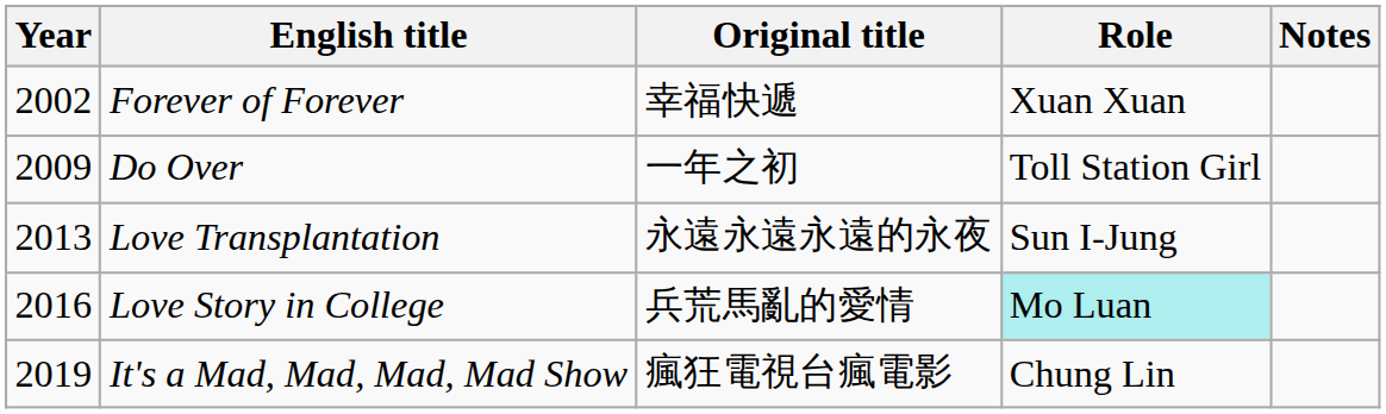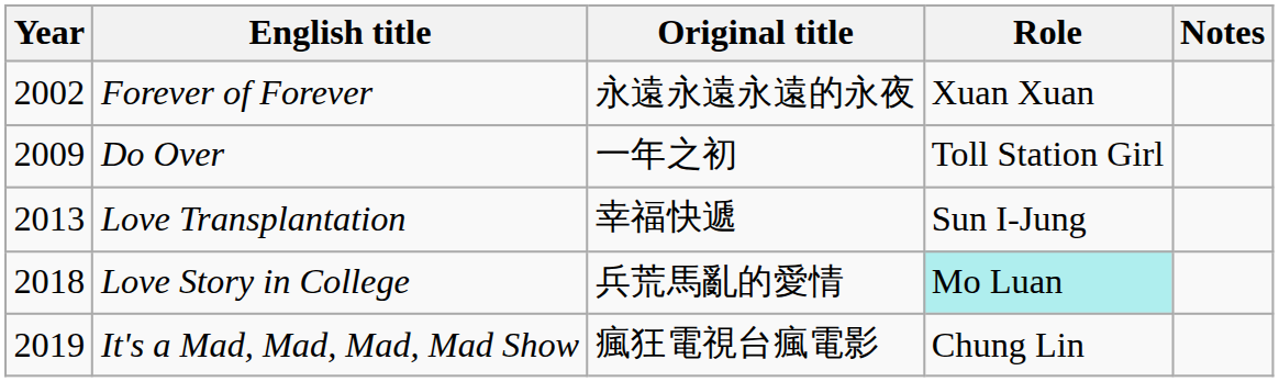Forever of Forever | Original title: 幸福快遞 -> 永遠永遠永遠的永夜
Love Transplantation | Original title: 永遠永遠永遠的永夜 -> 幸福快遞
Love Story in College | Year: 2016 -> 2018
